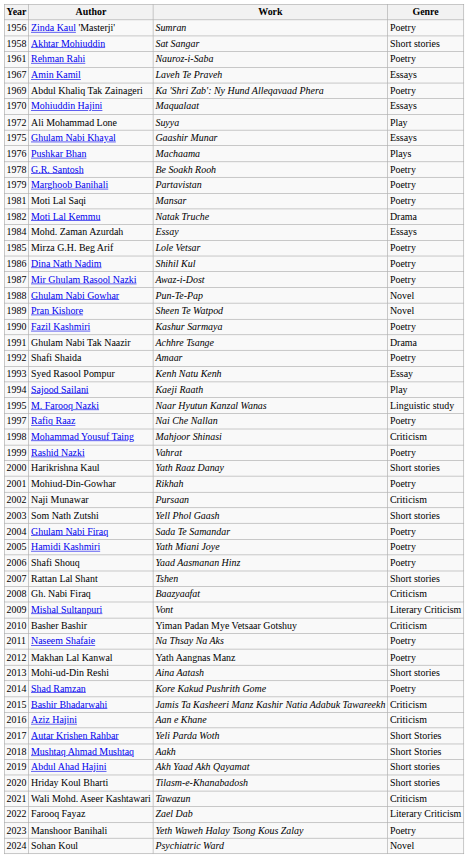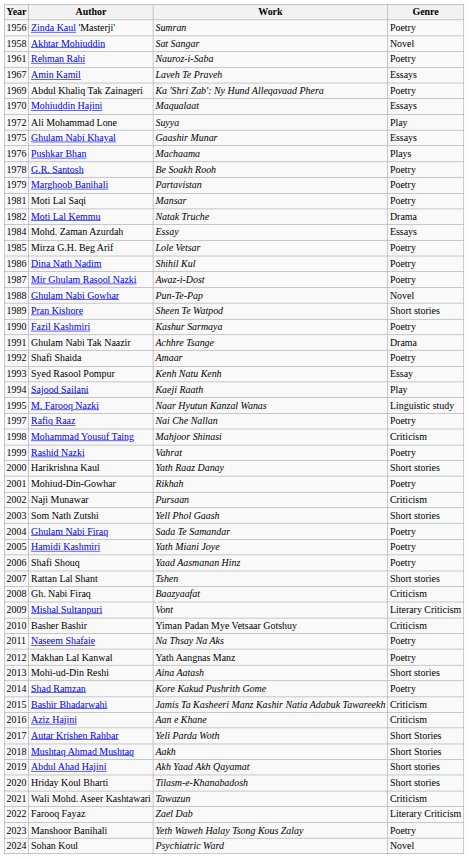Akhtar Mohiuddin | Genre: Short stories -> Novel
Pran Kishore | Genre: Novel -> Short stories
